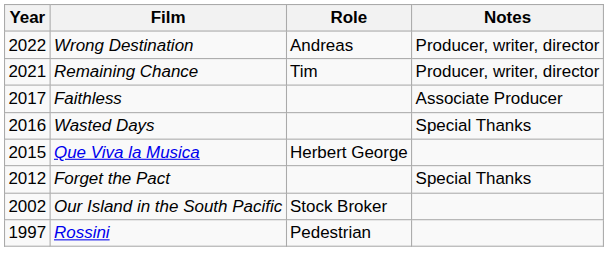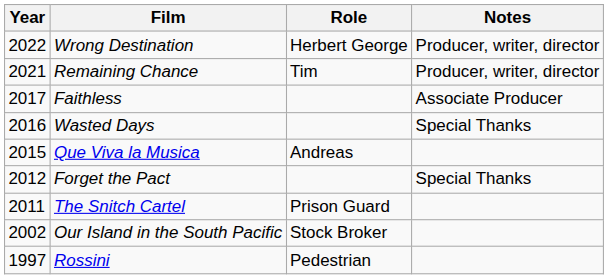Wrong Destination | Role: Andreas -> Herbert George
Que Viva la Musica | Role: Herbert George -> Andreas
+ row: 2011 | The Snitch Cartel | Prison Guard
